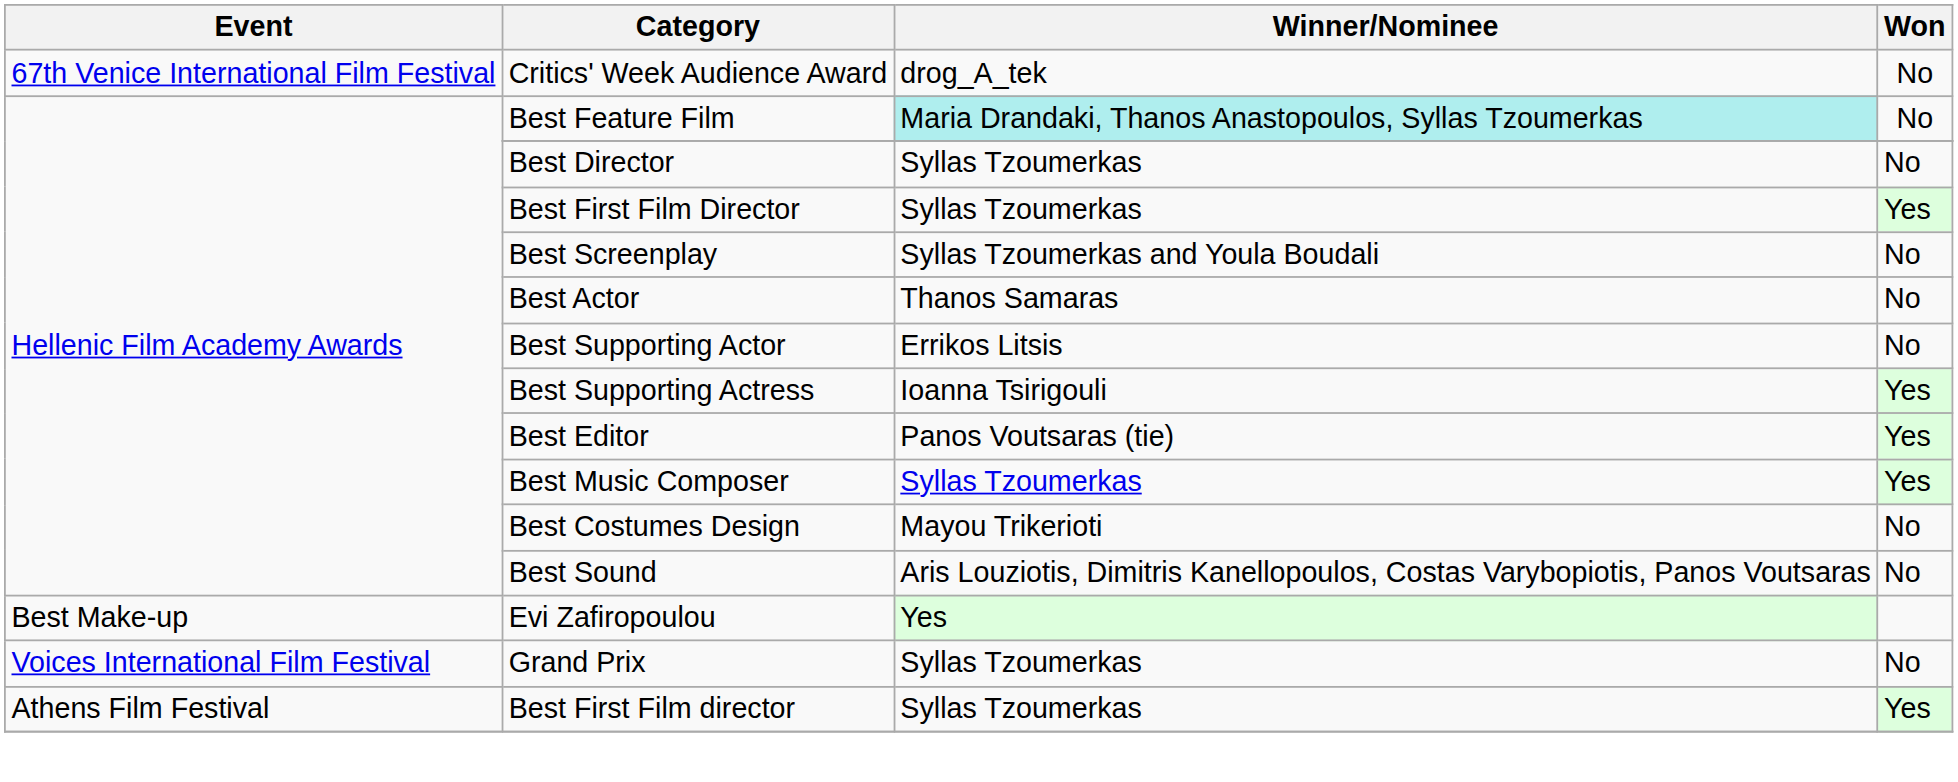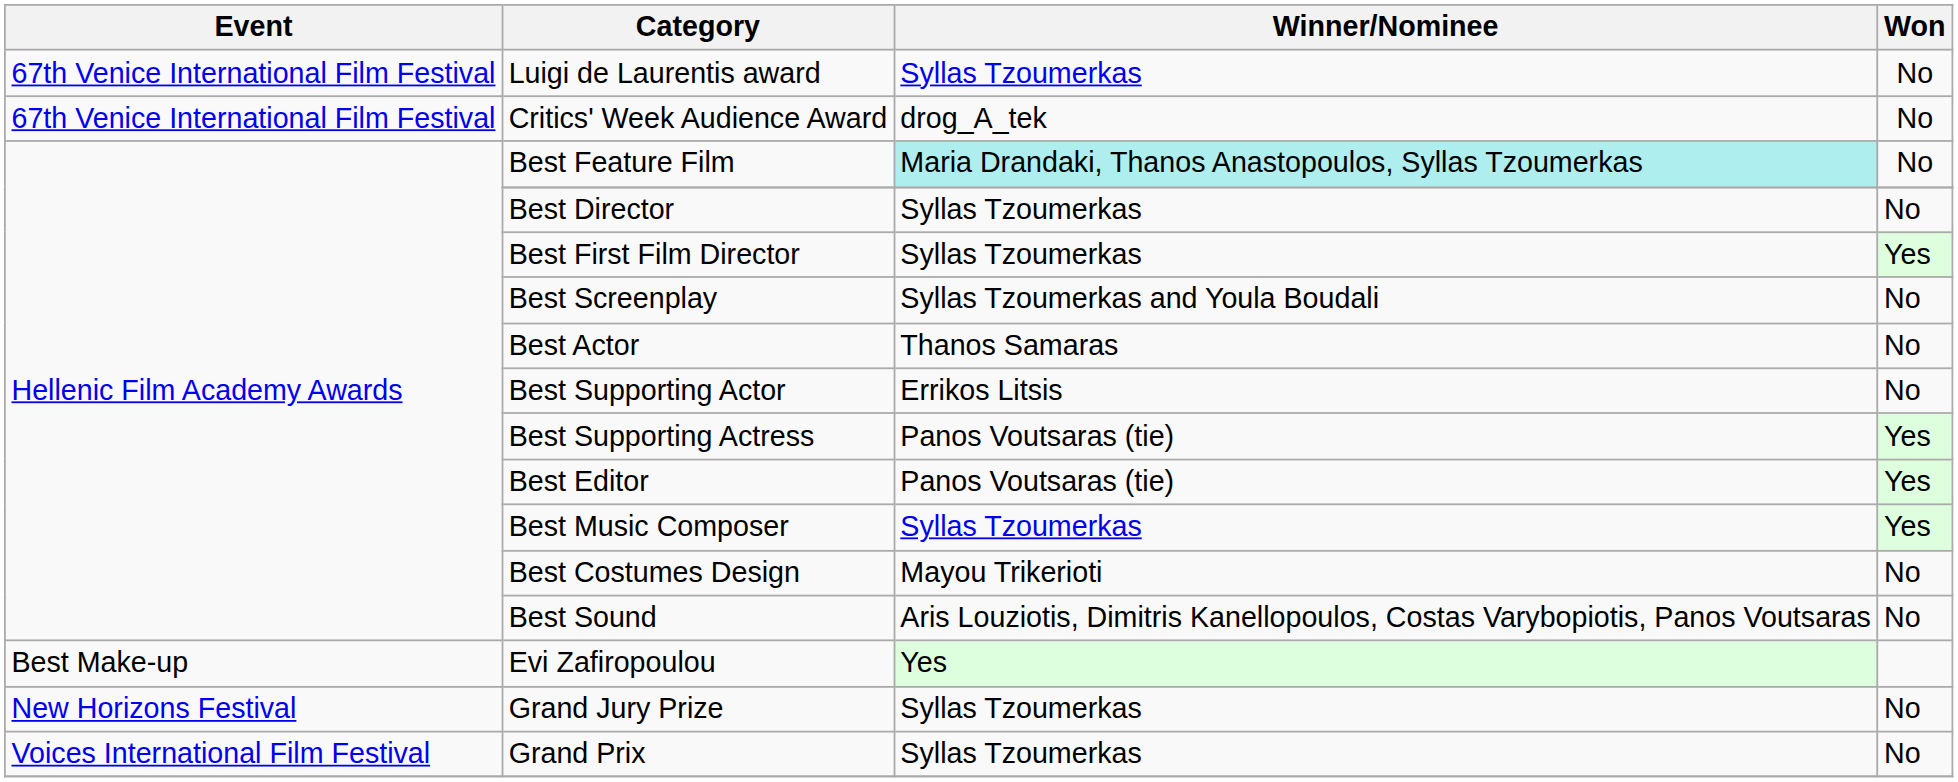+ row: 67th Venice International Film Festival | Luigi de Laurentis award | Syllas Tzoumerkas | No
Best Supporting Actress | Winner/Nominee: Ioanna Tsirigouli -> Panos Voutsaras (tie)
+ row: New Horizons Festival | Grand Jury Prize | Syllas Tzoumerkas | No
- row: Athens Film Festival | Best First Film director | Syllas Tzoumerkas | Yes
